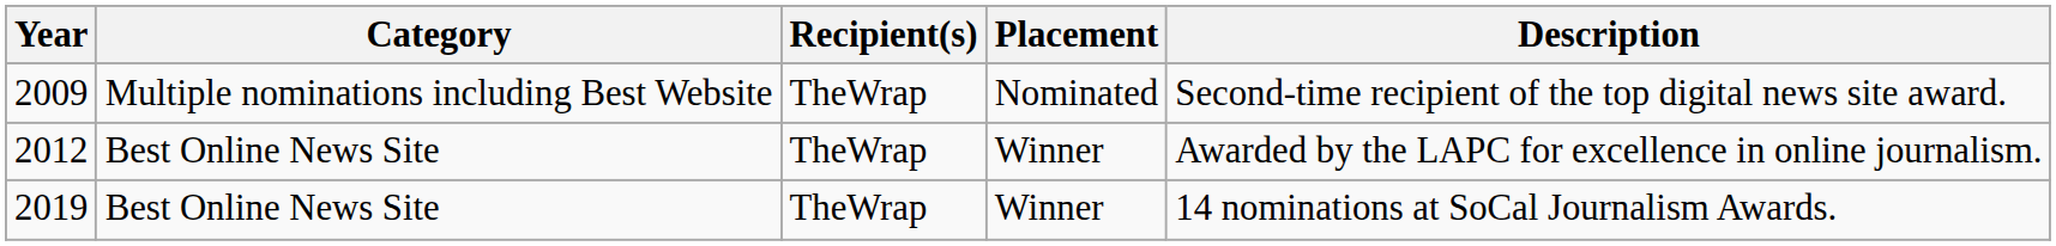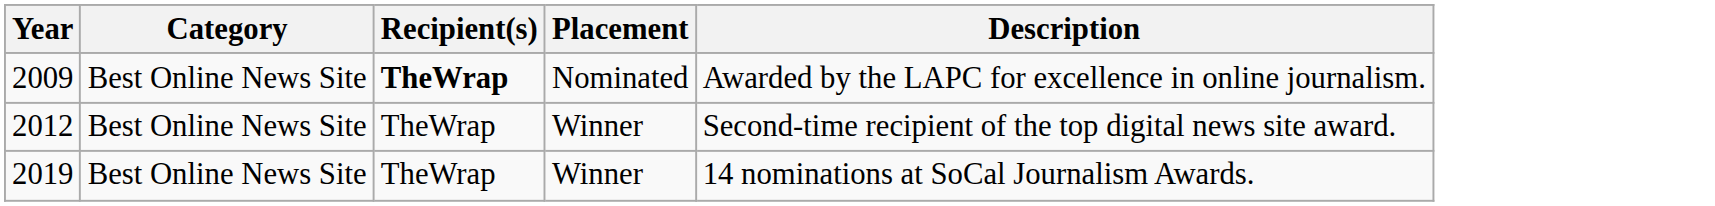2009 | Category: Multiple nominations including Best Website -> Best Online News Site
2009 | Recipient(s): normal -> bold
2009 | Description: Second-time recipient of the top digital news site award. -> Awarded by the LAPC for excellence in online journalism.
2012 | Description: Awarded by the LAPC for excellence in online journalism. -> Second-time recipient of the top digital news site award.
